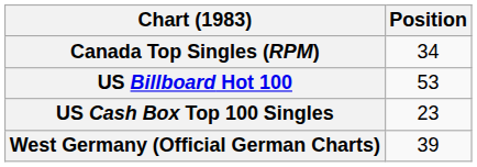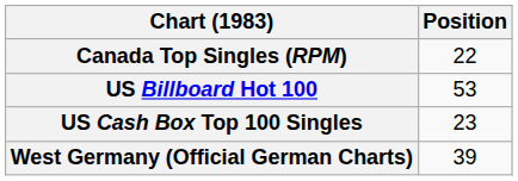Canada Top Singles (RPM) | Position: 34 -> 22
